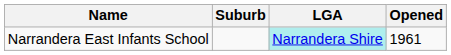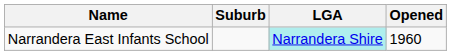Narrandera East Infants School | Opened: 1961 -> 1960
